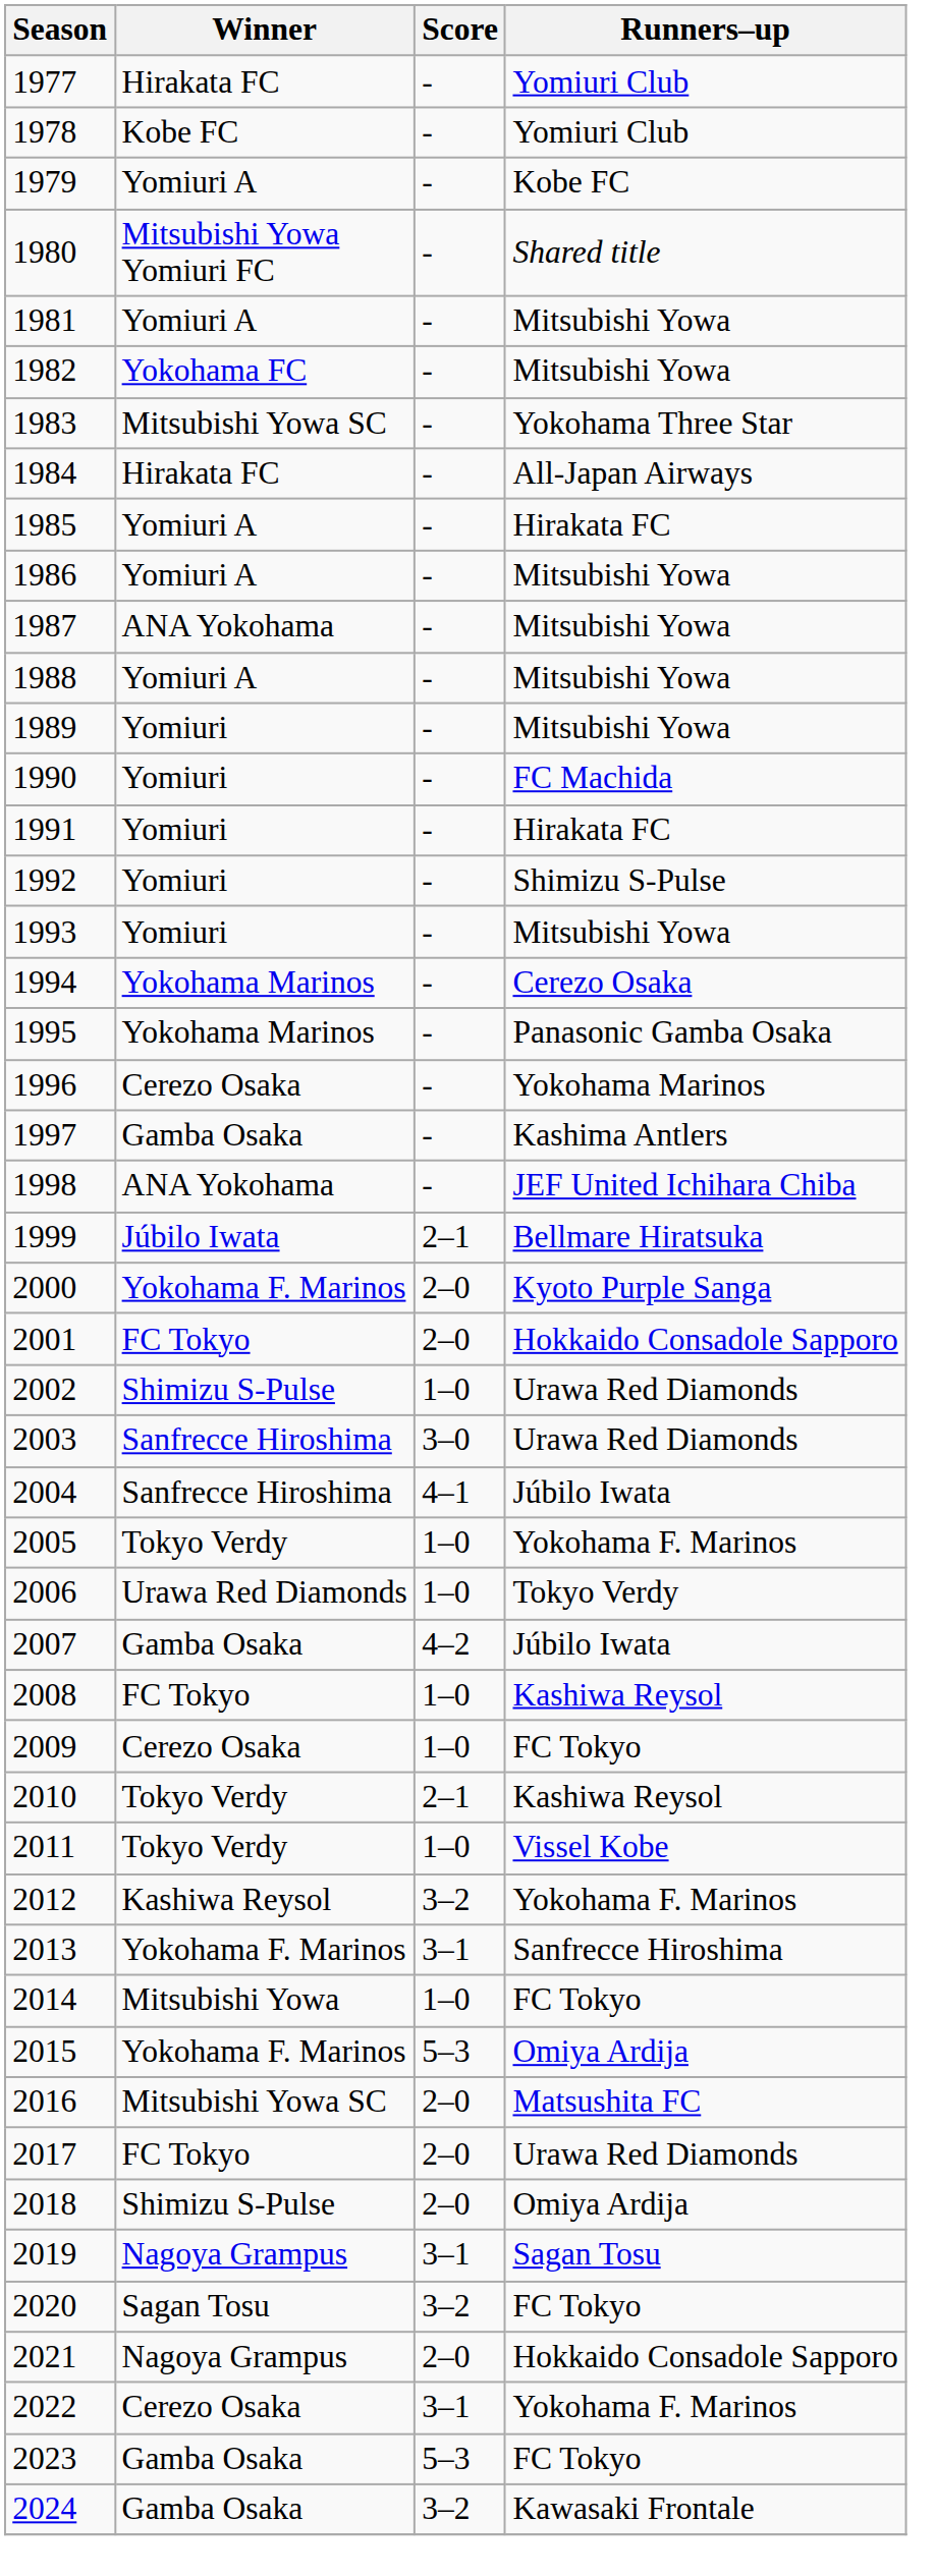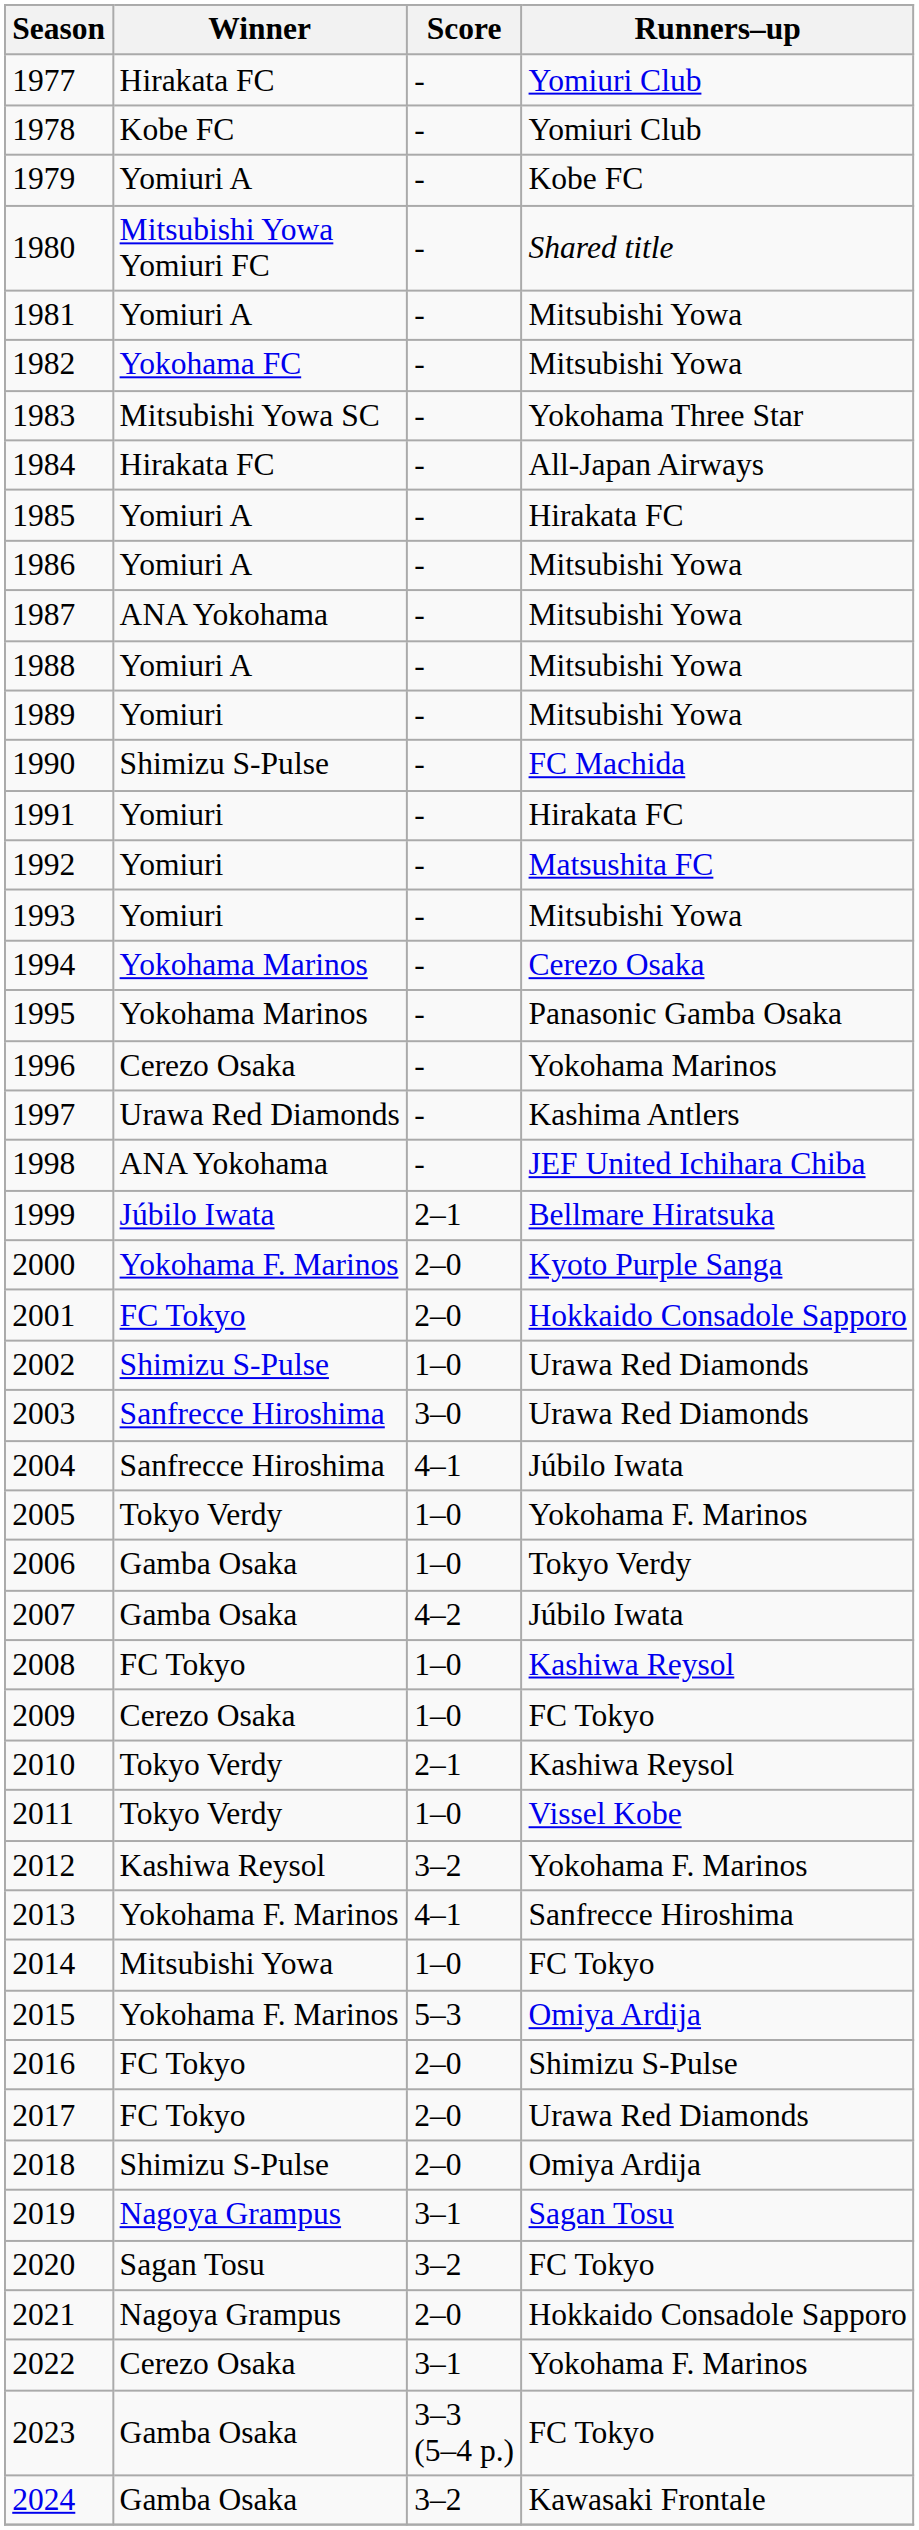1990 | Winner: Yomiuri -> Shimizu S-Pulse
1992 | Runners–up: Shimizu S-Pulse -> Matsushita FC
1997 | Winner: Gamba Osaka -> Urawa Red Diamonds
2006 | Winner: Urawa Red Diamonds -> Gamba Osaka
2013 | Score: 3–1 -> 4–1
2016 | Winner: Mitsubishi Yowa SC -> FC Tokyo
2016 | Runners–up: Matsushita FC -> Shimizu S-Pulse
2023 | Score: 5–3 -> 3–3 (5–4 p.)
